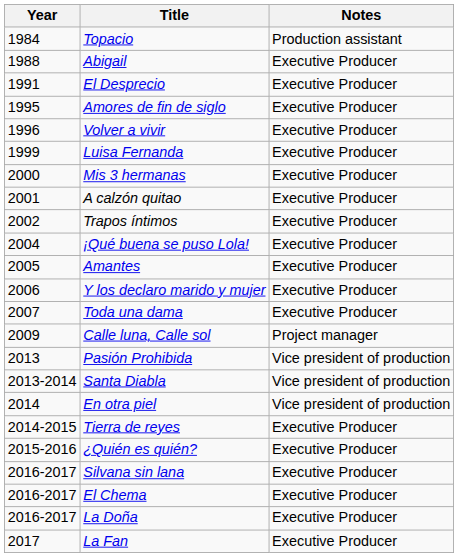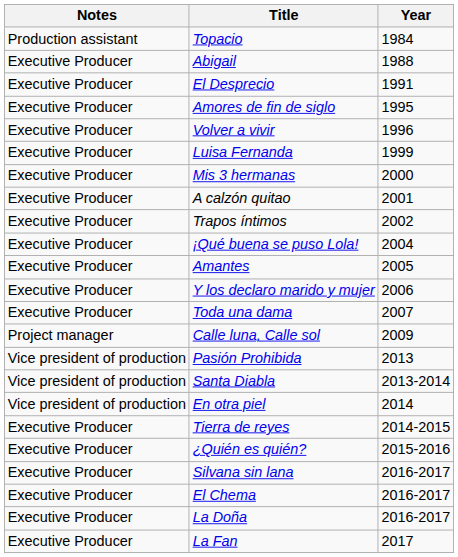columns swapped: Year <-> Notes
